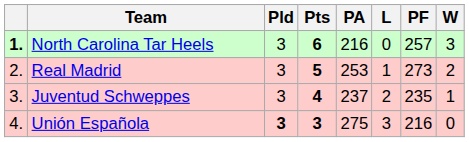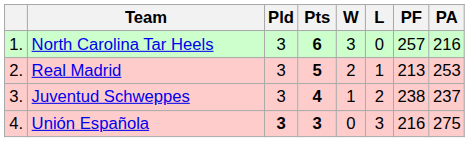columns swapped: W <-> PA
North Carolina Tar Heels | column 1: bold -> normal
Real Madrid | PF: 273 -> 213
Juventud Schweppes | PF: 235 -> 238
